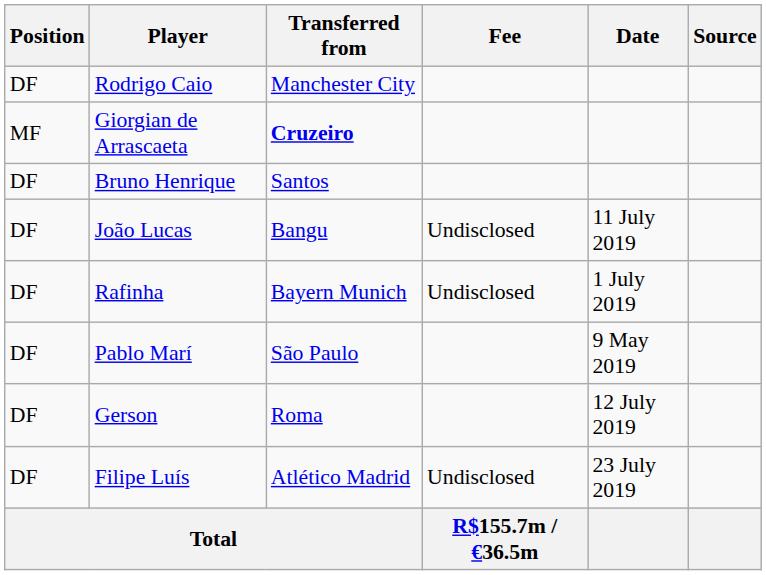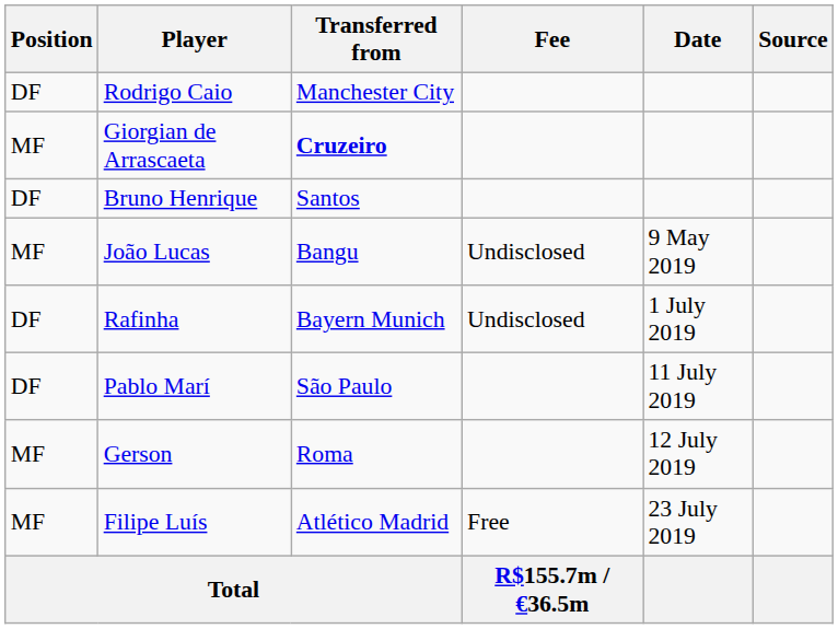João Lucas | Position: DF -> MF
João Lucas | Date: 11 July 2019 -> 9 May 2019
Pablo Marí | Date: 9 May 2019 -> 11 July 2019
Gerson | Position: DF -> MF
Filipe Luís | Position: DF -> MF
Filipe Luís | Fee: Undisclosed -> Free
